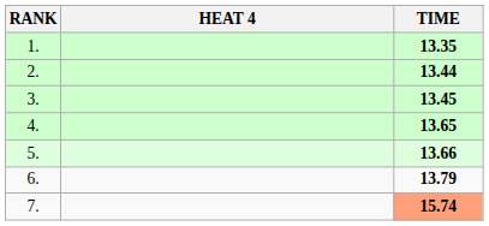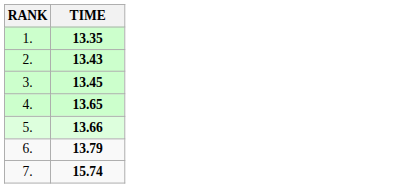- column: HEAT 4
2. | TIME: 13.44 -> 13.43
7. | TIME: lightsalmon background -> no background
